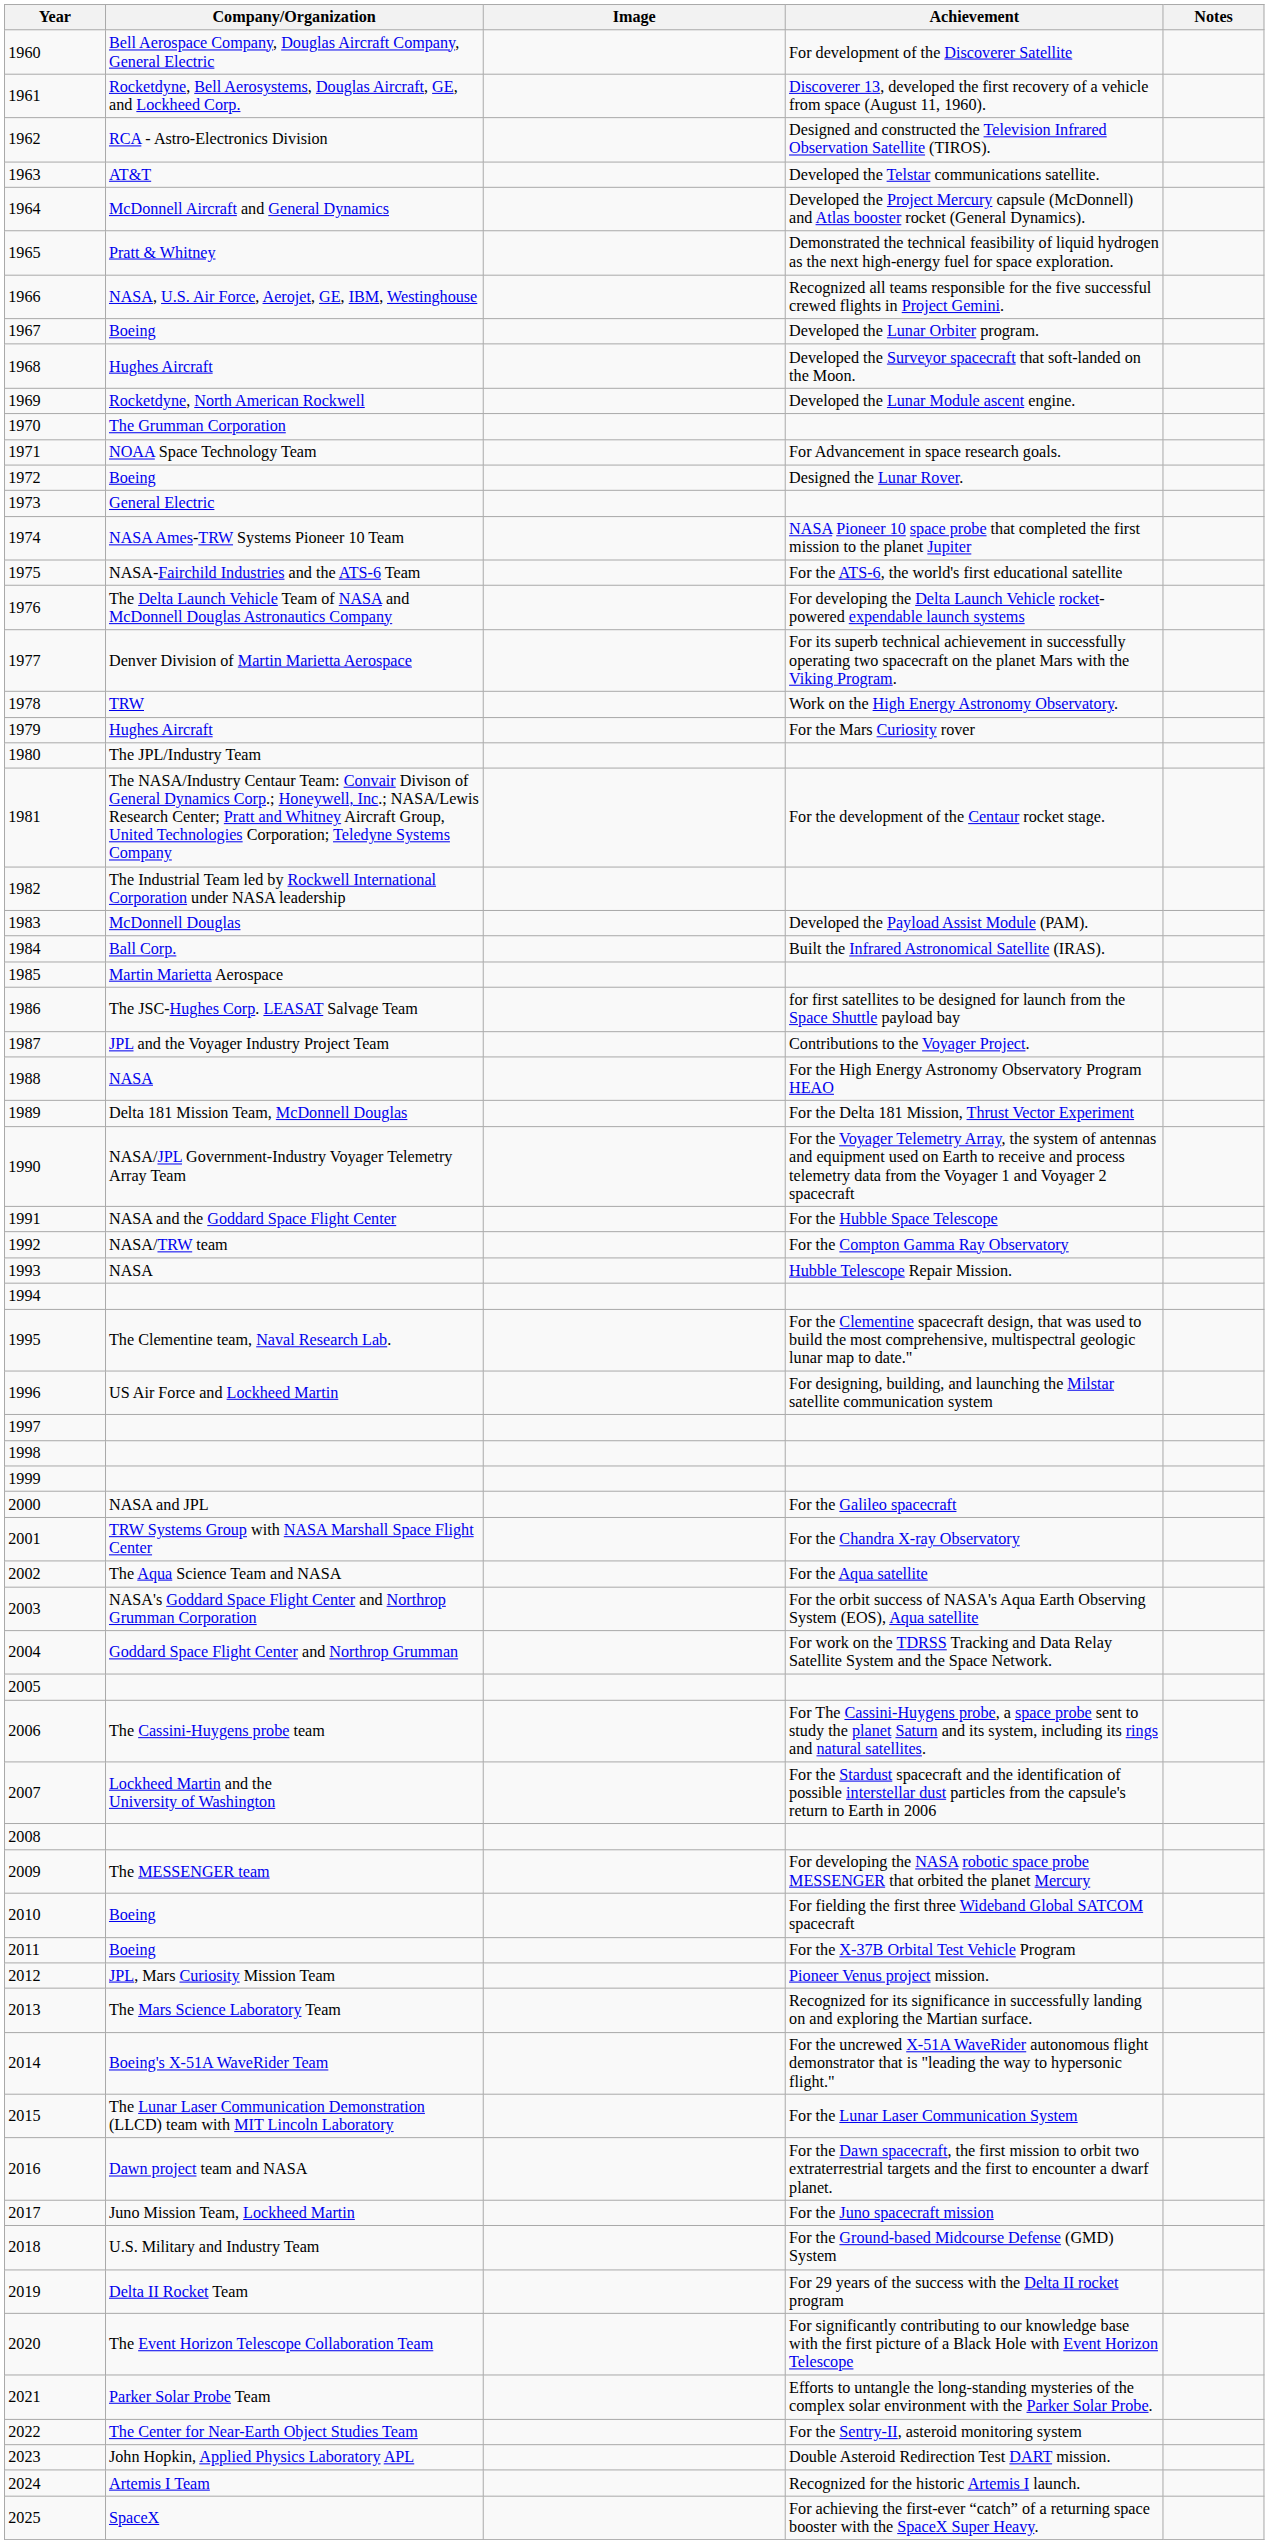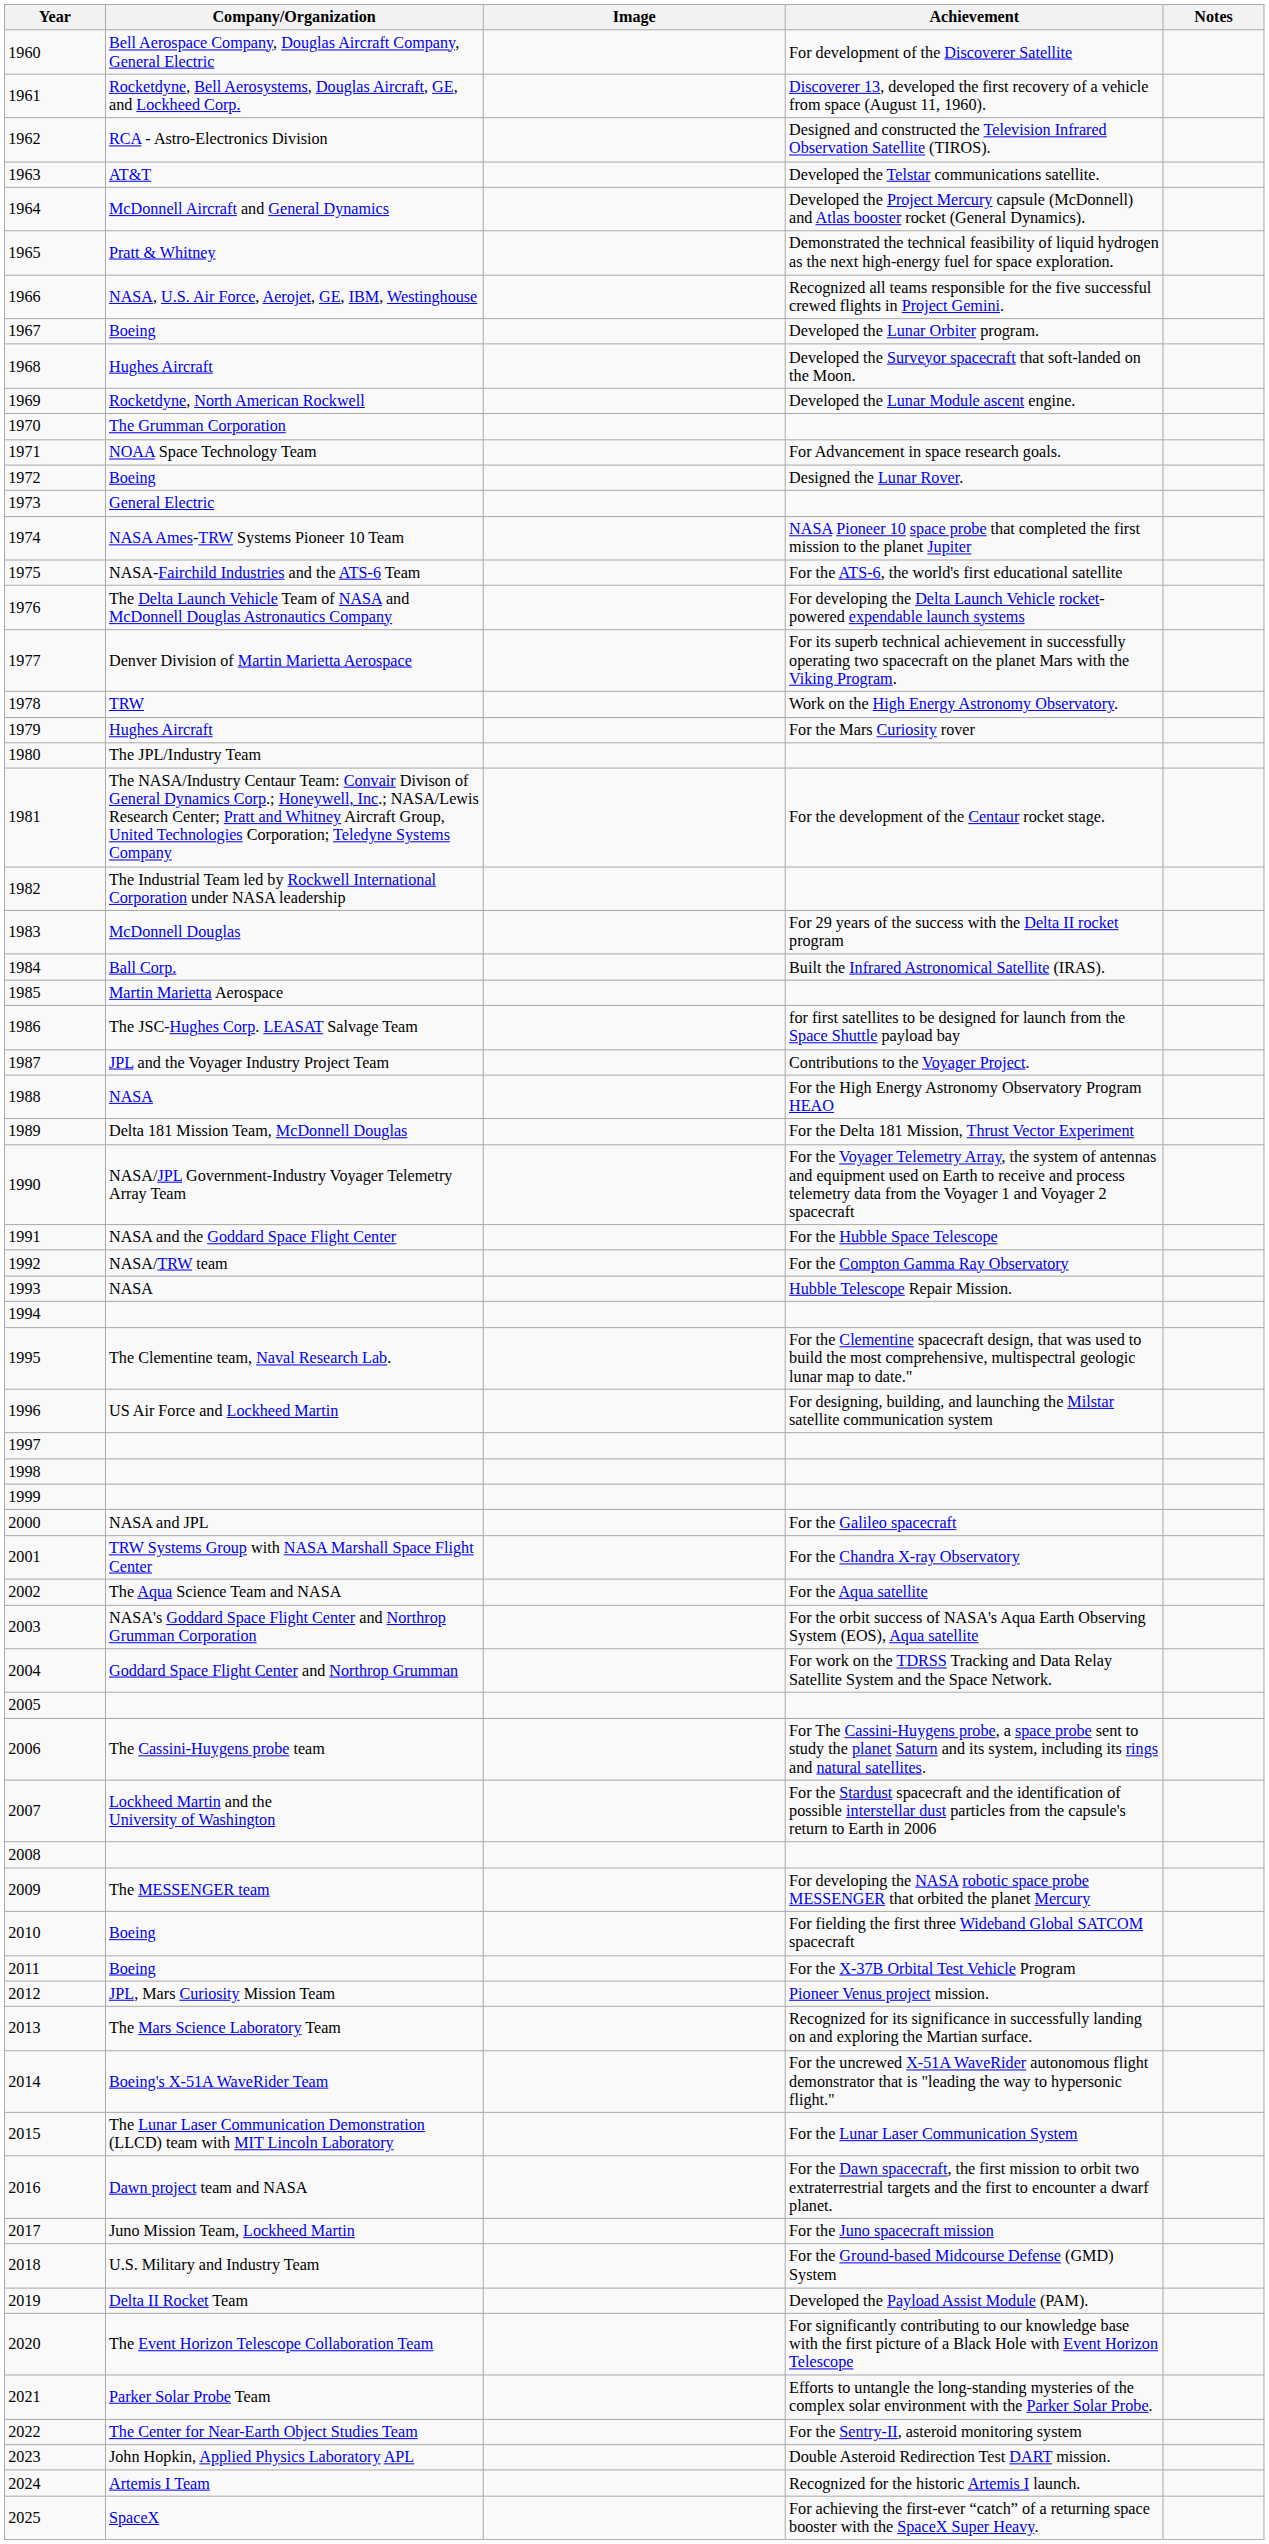1983 | Achievement: Developed the Payload Assist Module (PAM). -> For 29 years of the success with the Delta II rocket program
2019 | Achievement: For 29 years of the success with the Delta II rocket program -> Developed the Payload Assist Module (PAM).
